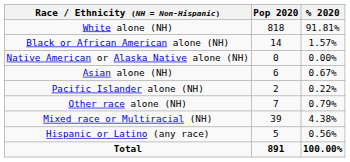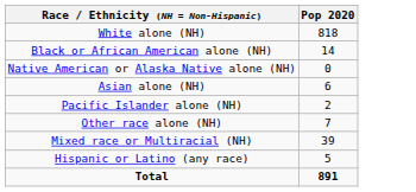- column: % 2020 | 91.81% | 1.57% | 0.00% | 0.67% | 0.22% | 0.79% | 4.38% | 0.56% | 100.00%
